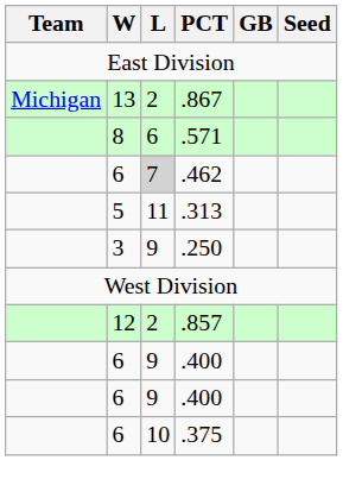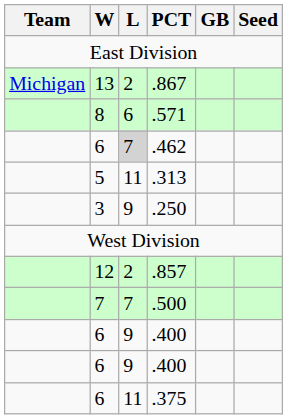+ row: 7 | 7 | .500
.375 | L: 10 -> 11
